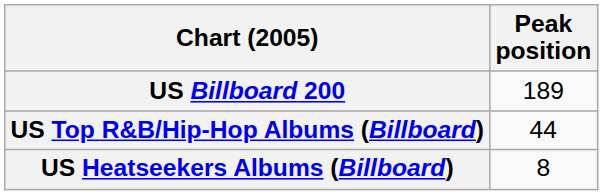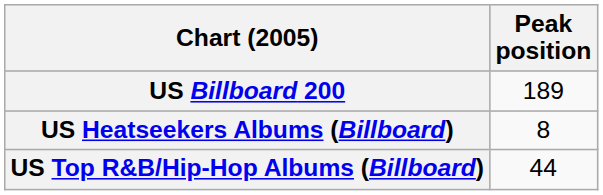rows swapped: US Top R&B/Hip-Hop Albums (Billboard) <-> US Heatseekers Albums (Billboard)
